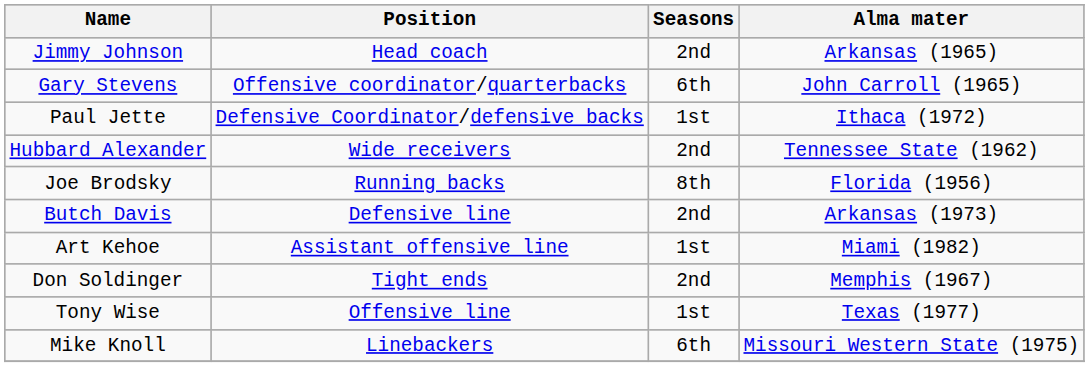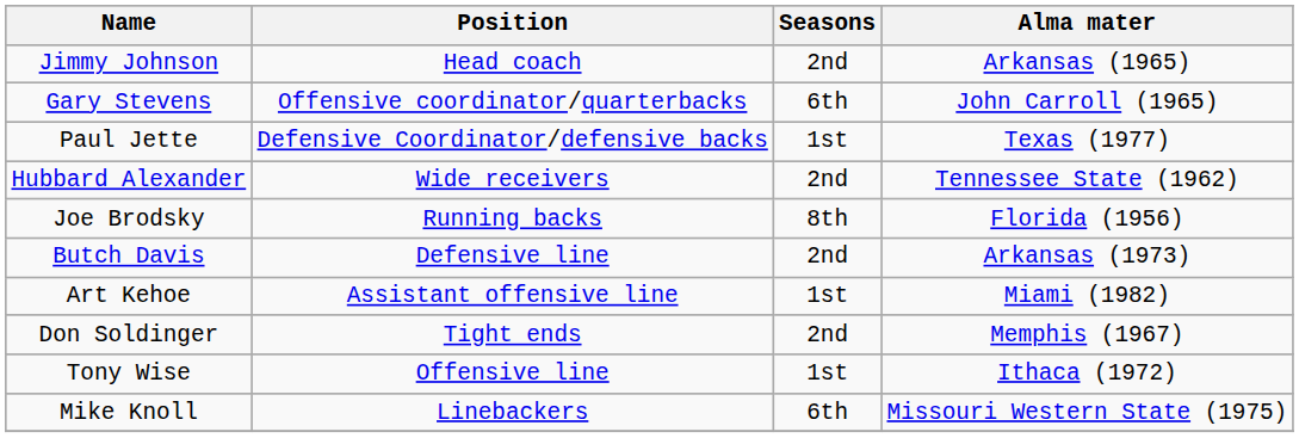Paul Jette | Alma mater: Ithaca (1972) -> Texas (1977)
Tony Wise | Alma mater: Texas (1977) -> Ithaca (1972)
